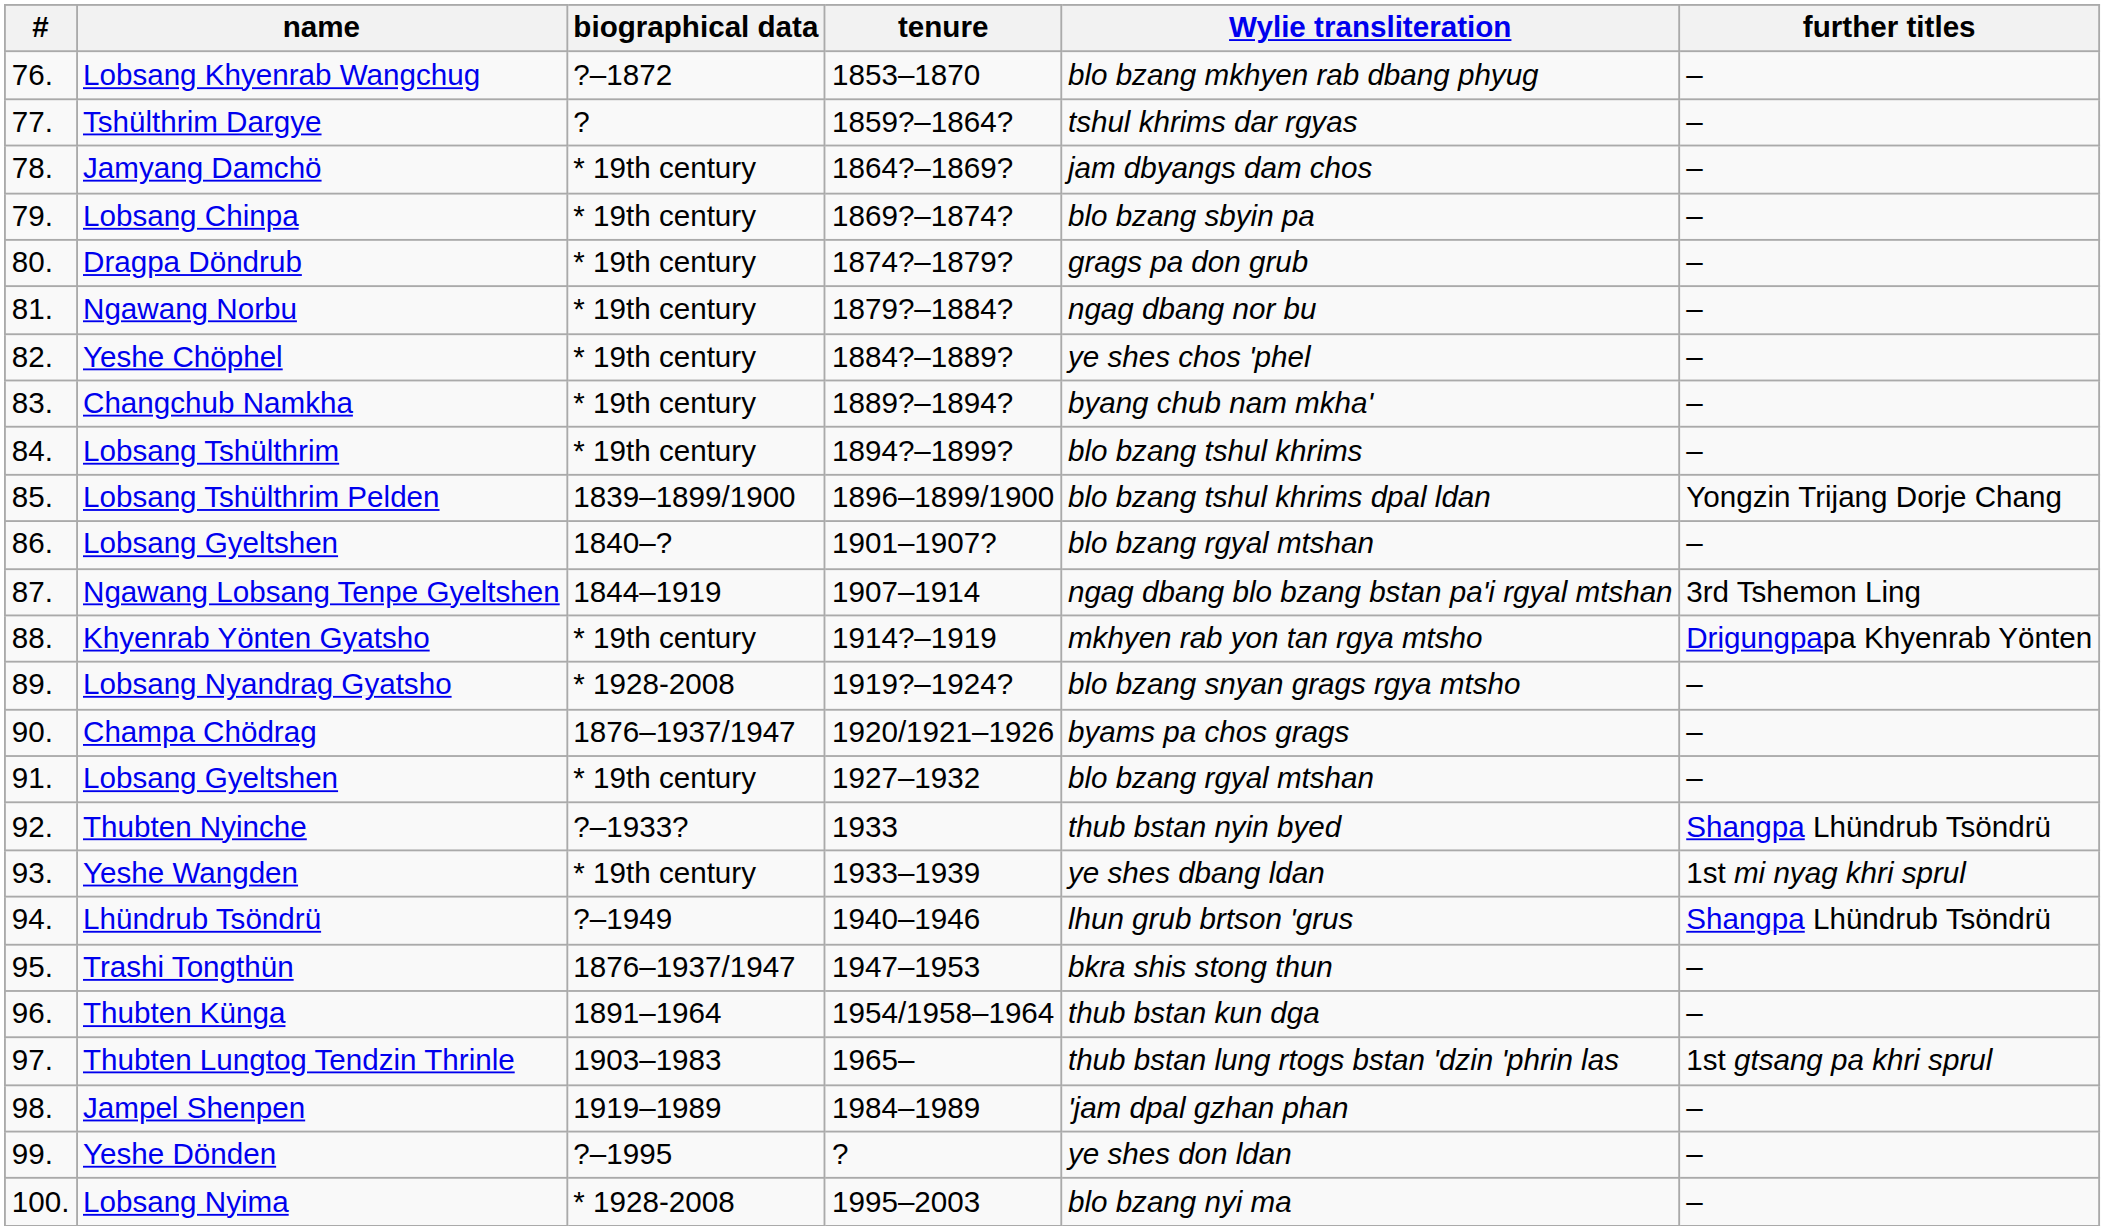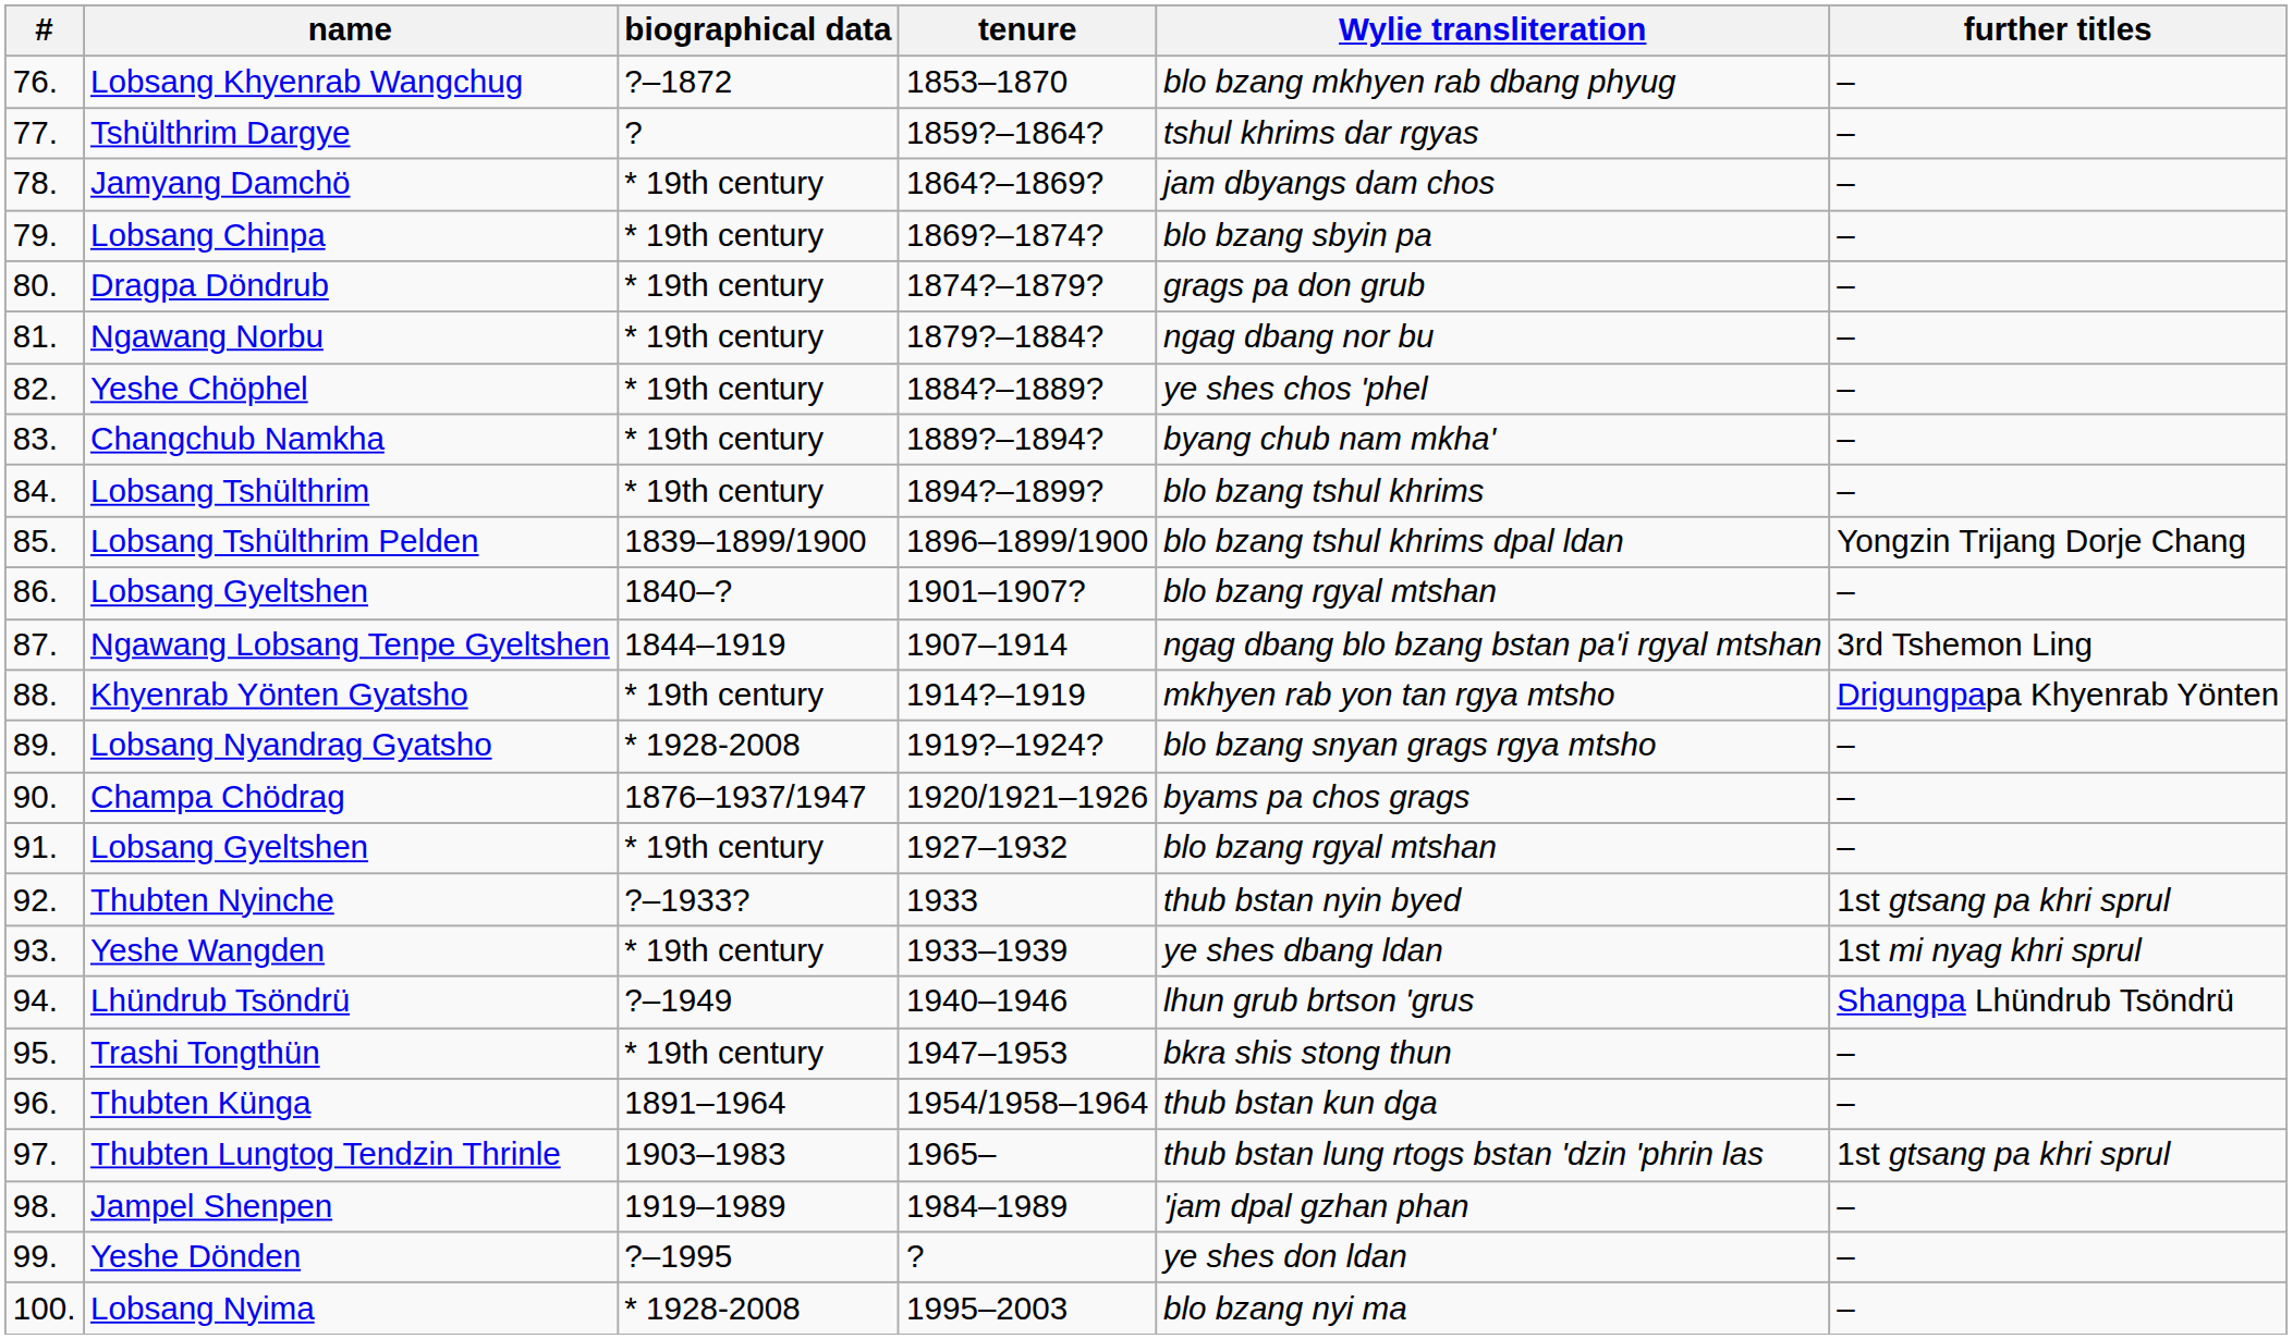Thubten Nyinche | further titles: Shangpa Lhündrub Tsöndrü -> 1st gtsang pa khri sprul
Trashi Tongthün | biographical data: 1876–1937/1947 -> * 19th century
